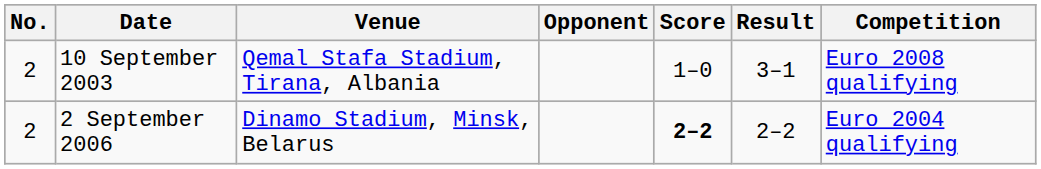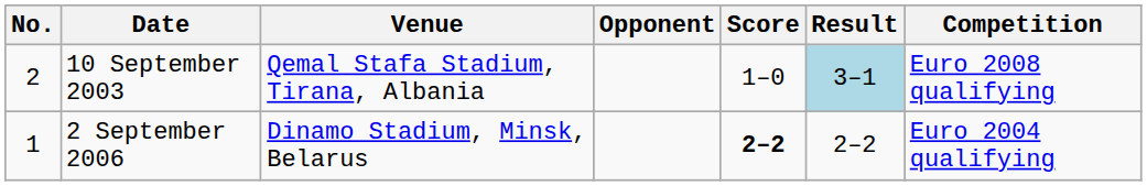10 September 2003 | Result: no background -> lightblue background
2 September 2006 | No.: 2 -> 1
